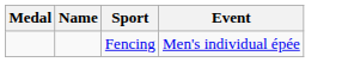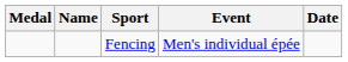+ column: Date
